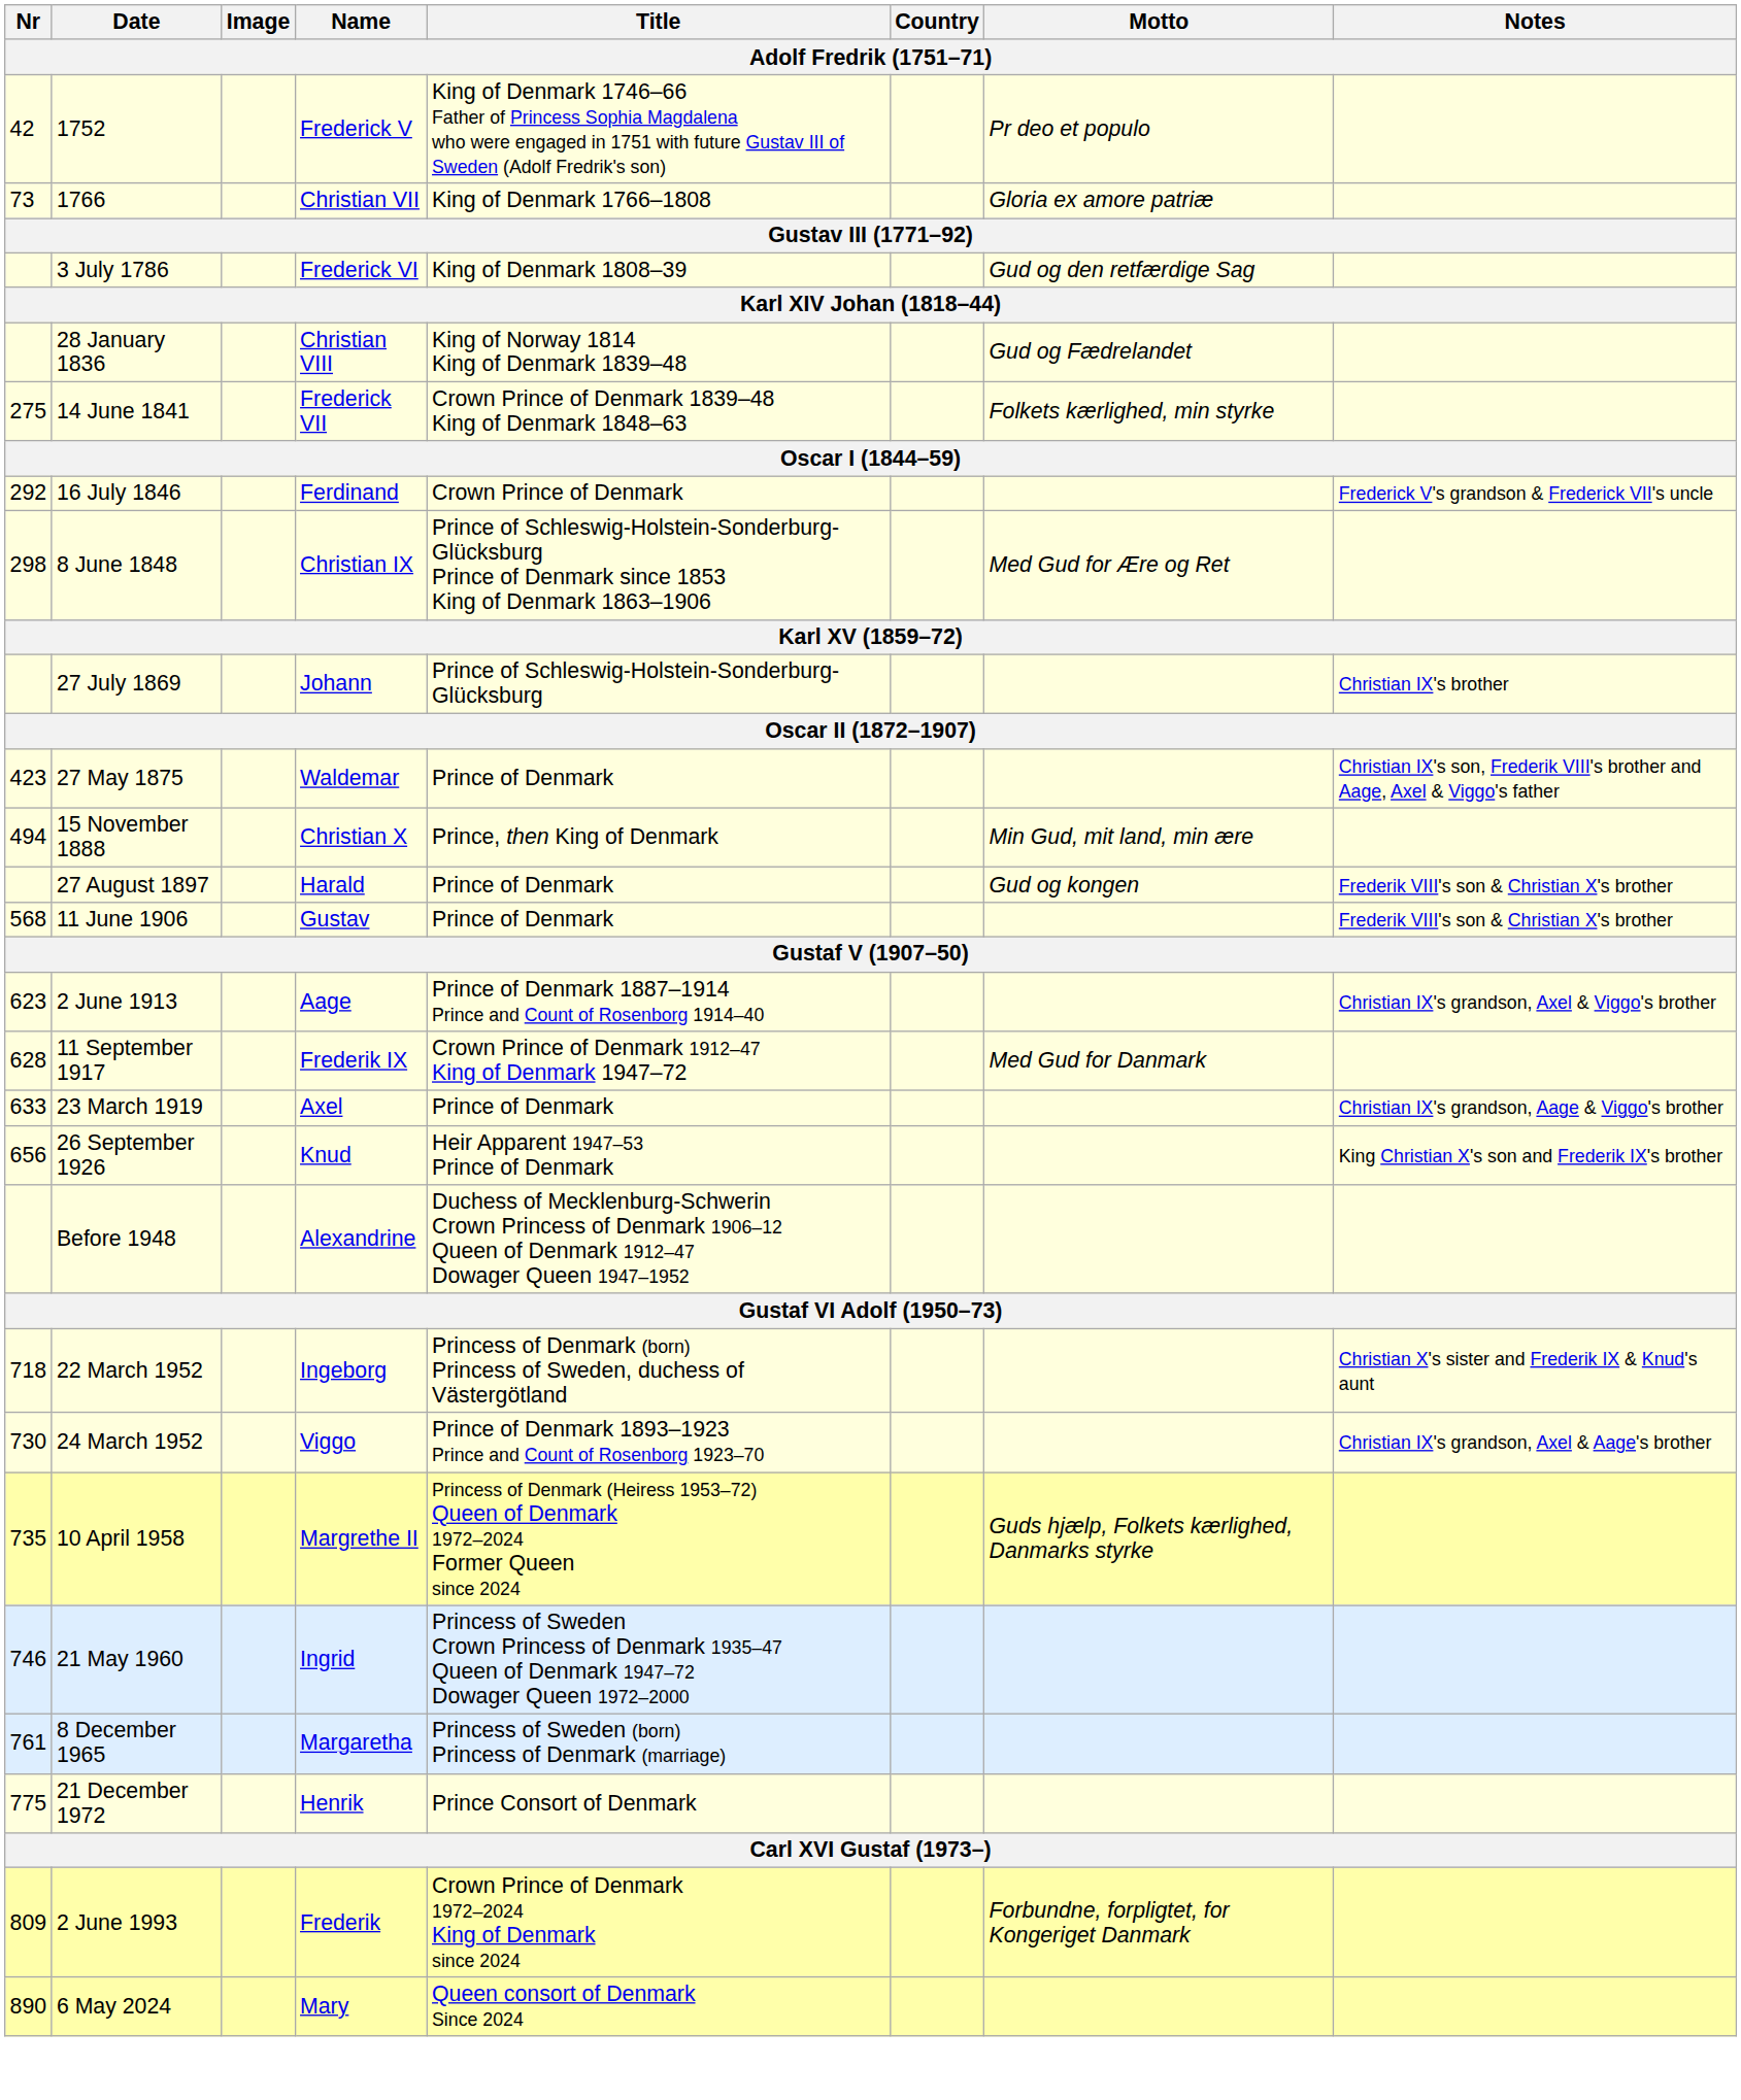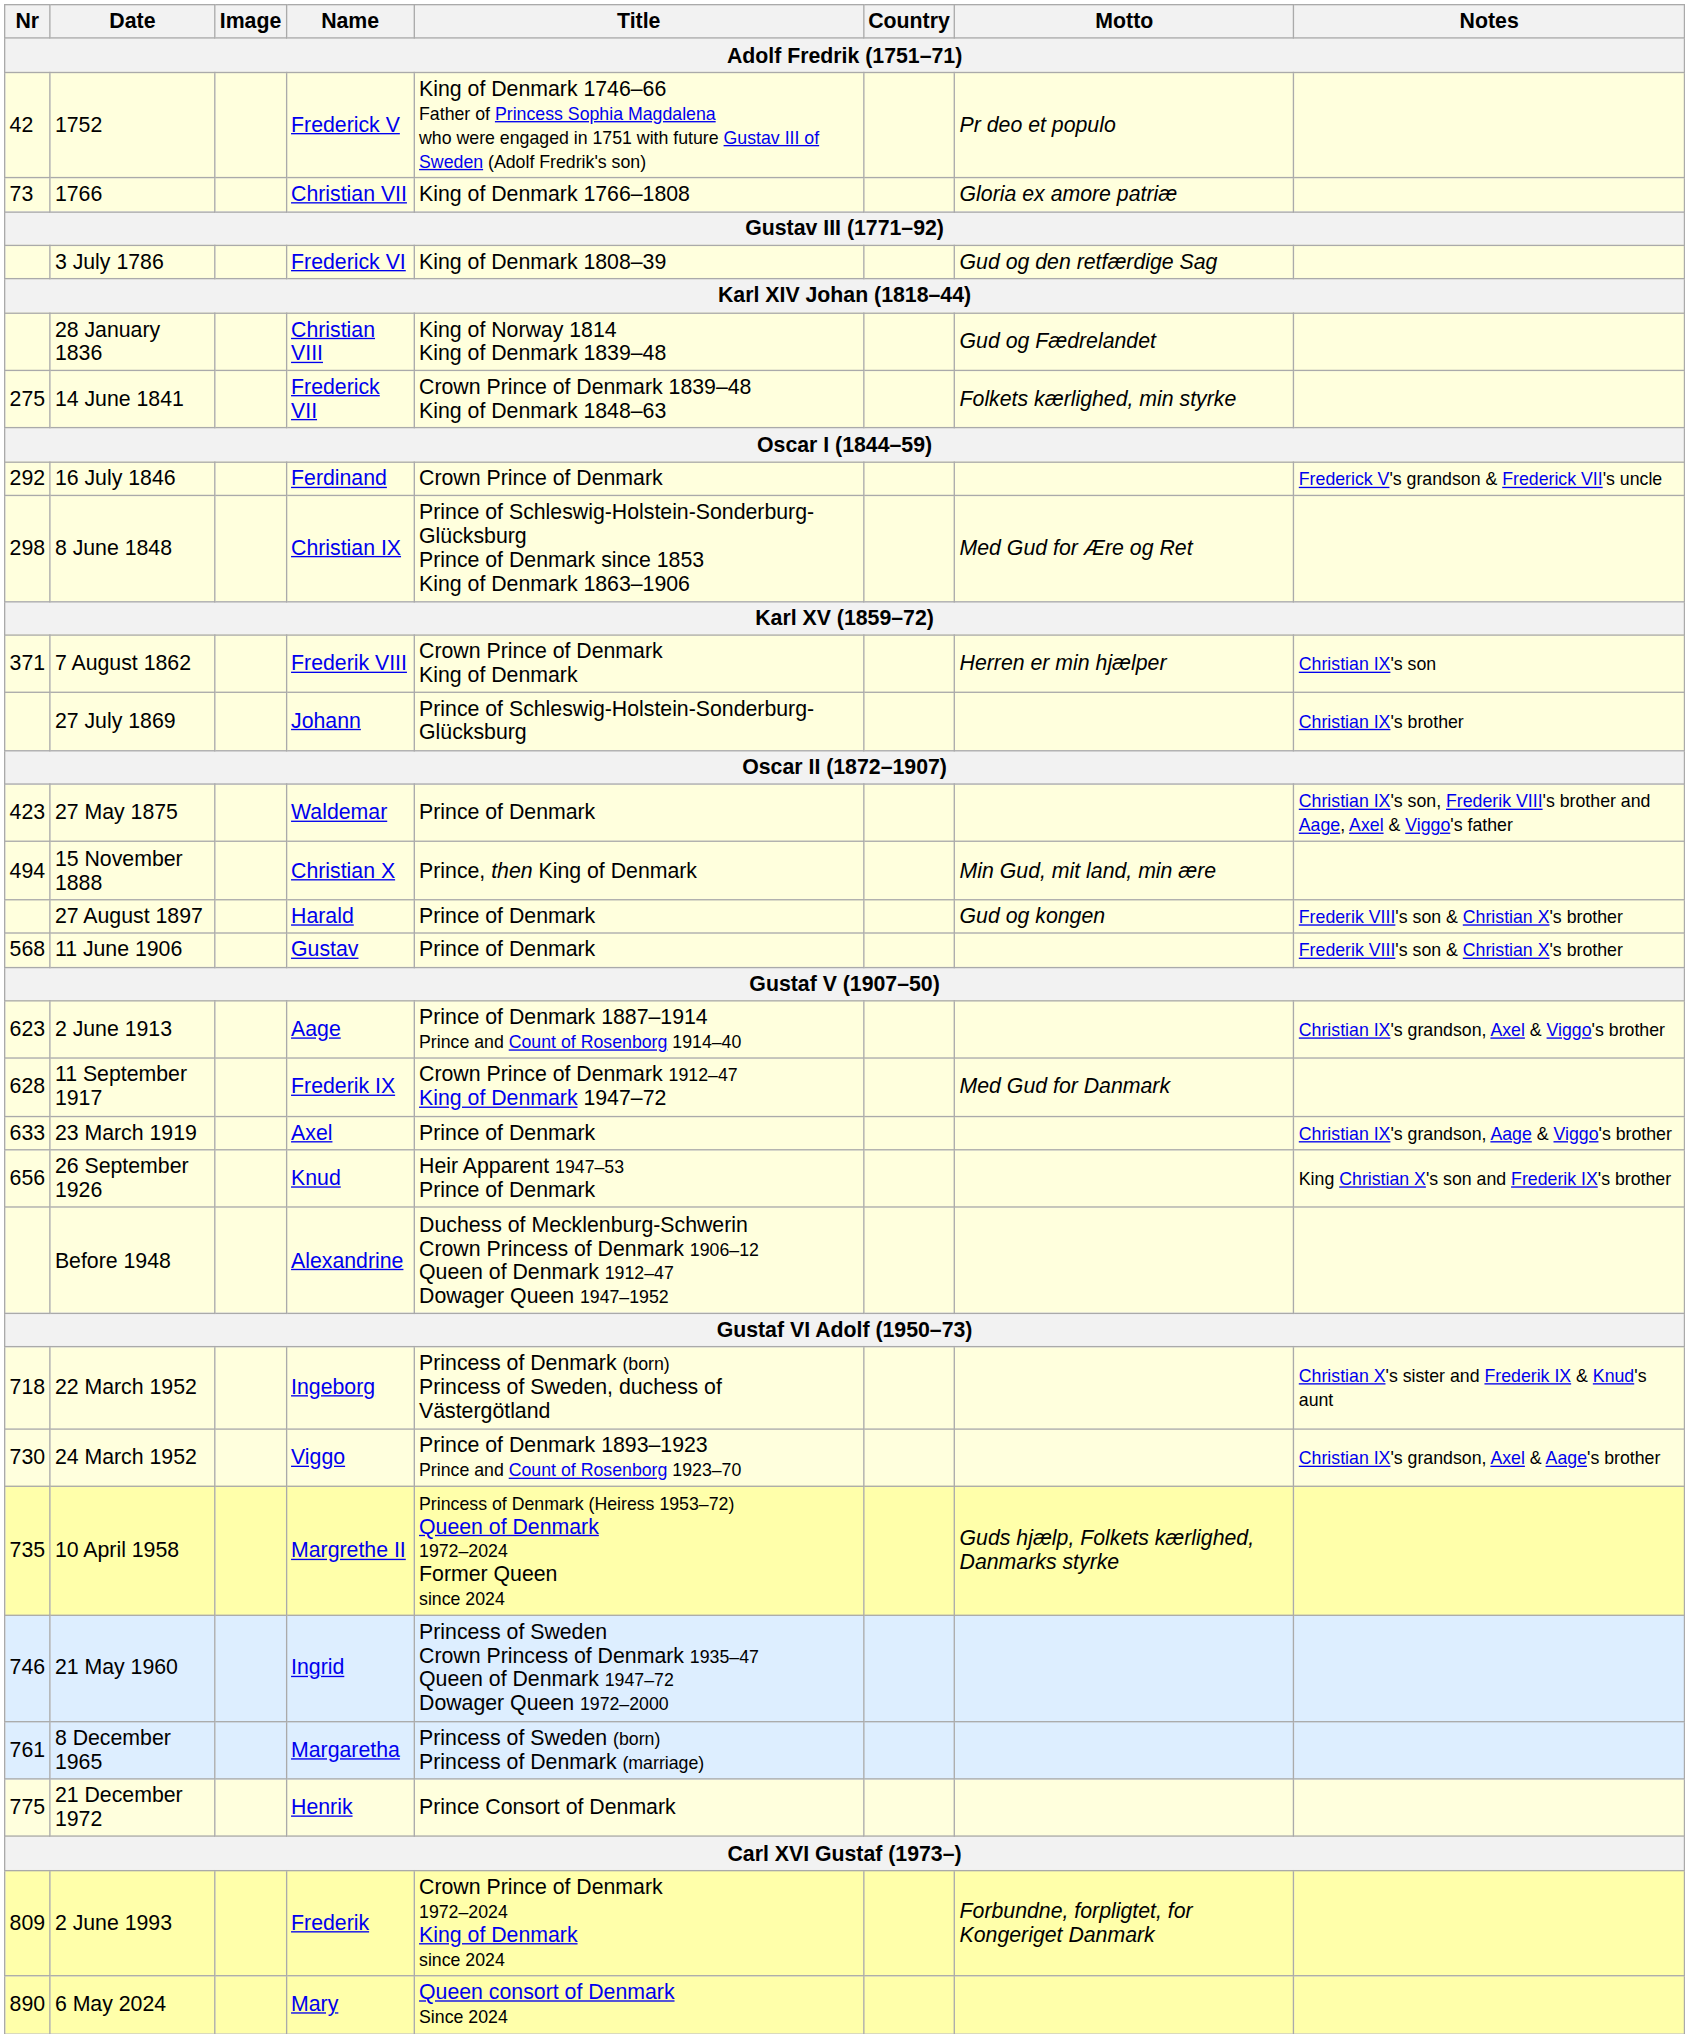+ row: 371 | 7 August 1862 | Frederik VIII | Crown Prince of Denmark King of Denmark | Herren er min hjælper | Christian IX's son
